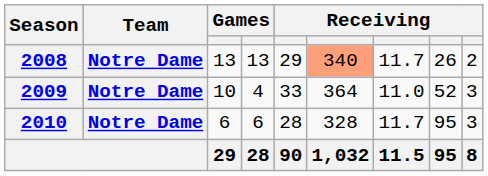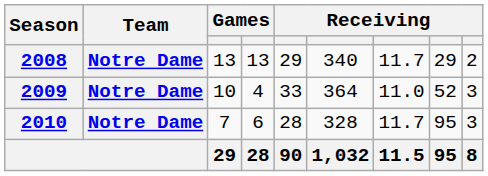2008 | column 6: lightsalmon background -> no background
2008 | column 8: 26 -> 29
2010 | column 3: 6 -> 7
